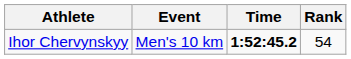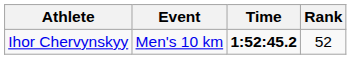Ihor Chervynskyy | Rank: 54 -> 52
